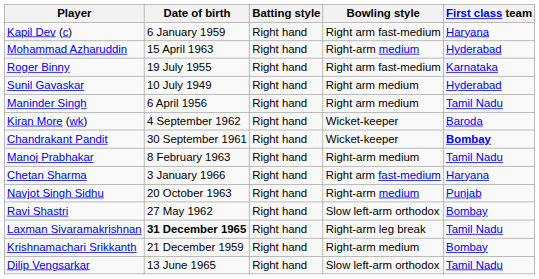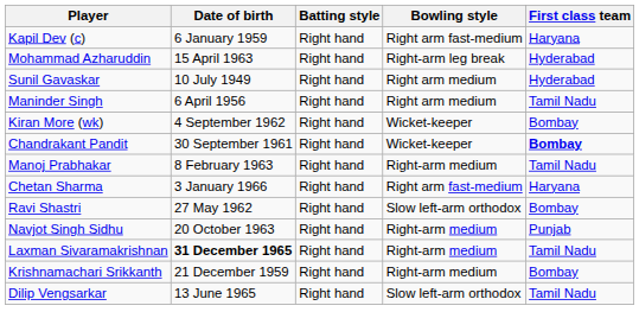Mohammad Azharuddin | Bowling style: Right-arm medium -> Right-arm leg break
- row: Roger Binny | 19 July 1955 | Right hand | Right arm fast-medium | Karnataka
Kiran More (wk) | First class team: Baroda -> Bombay
rows swapped: Ravi Shastri <-> Navjot Singh Sidhu
Laxman Sivaramakrishnan | Bowling style: Right-arm leg break -> Right-arm medium
